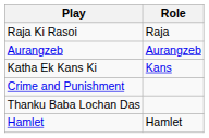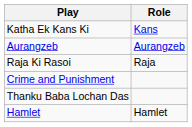rows swapped: Raja Ki Rasoi <-> Katha Ek Kans Ki
